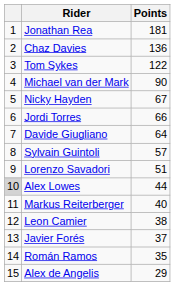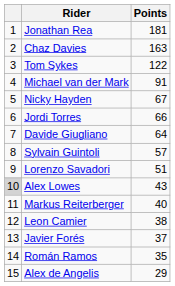Chaz Davies | Points: 136 -> 163
Michael van der Mark | Points: 90 -> 91
Alex Lowes | Points: 44 -> 43
